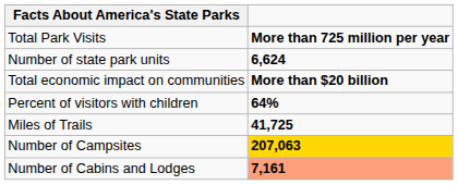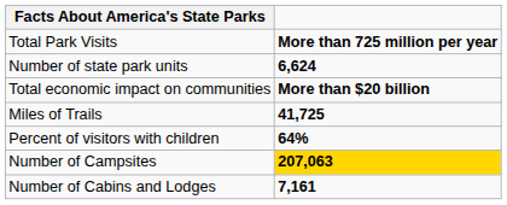rows swapped: Percent of visitors with children <-> Miles of Trails
Number of Cabins and Lodges | column 2: lightsalmon background -> no background
